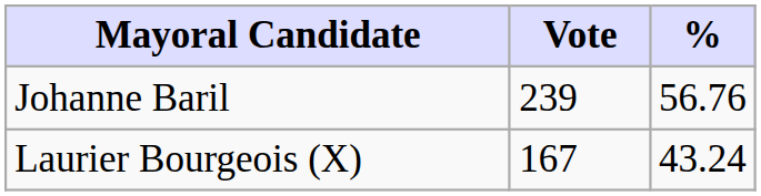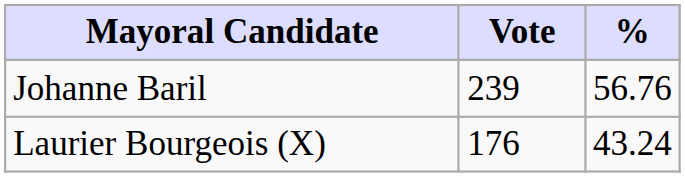Laurier Bourgeois (X) | Vote: 167 -> 176
